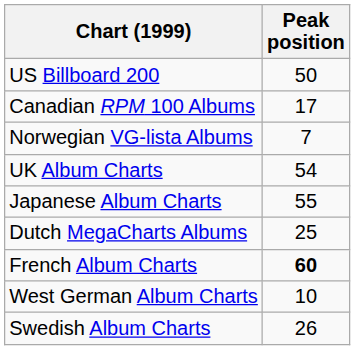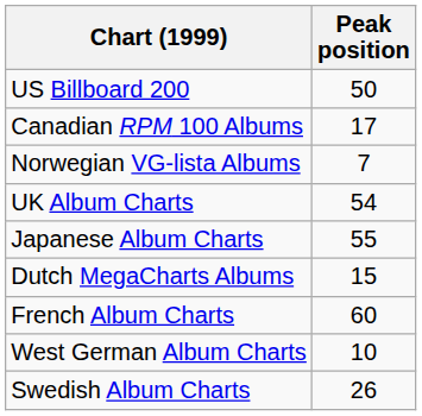Dutch MegaCharts Albums | Peak position: 25 -> 15
French Album Charts | Peak position: bold -> normal
